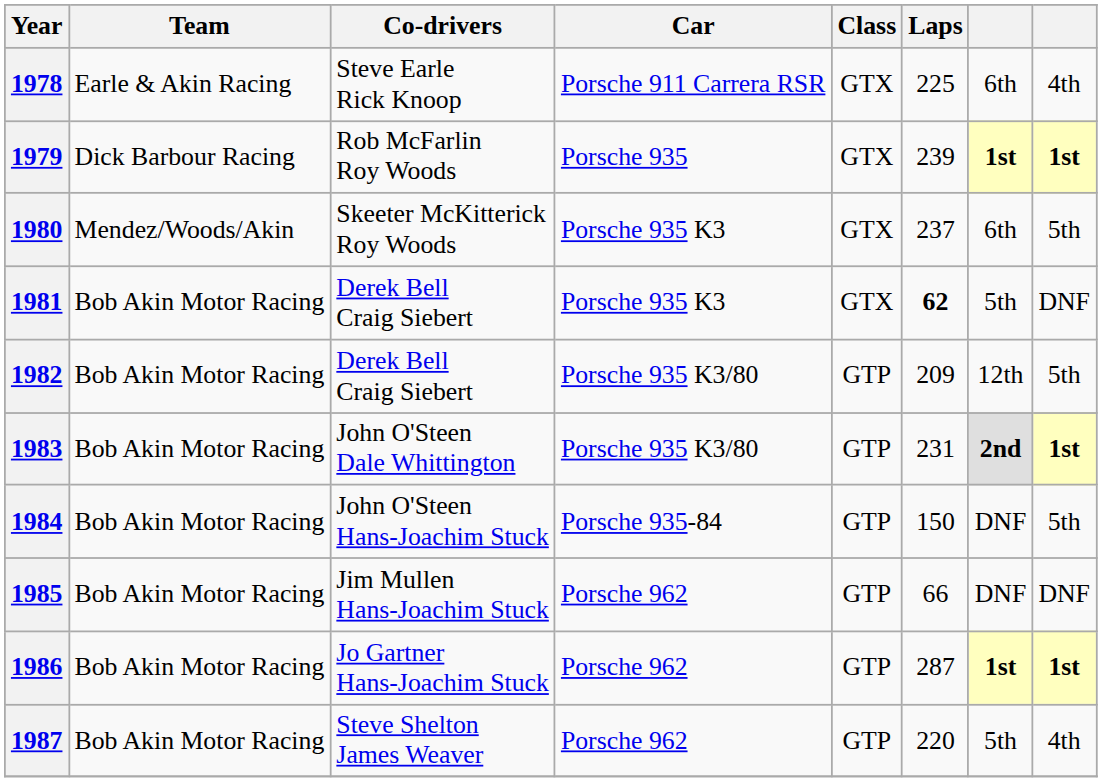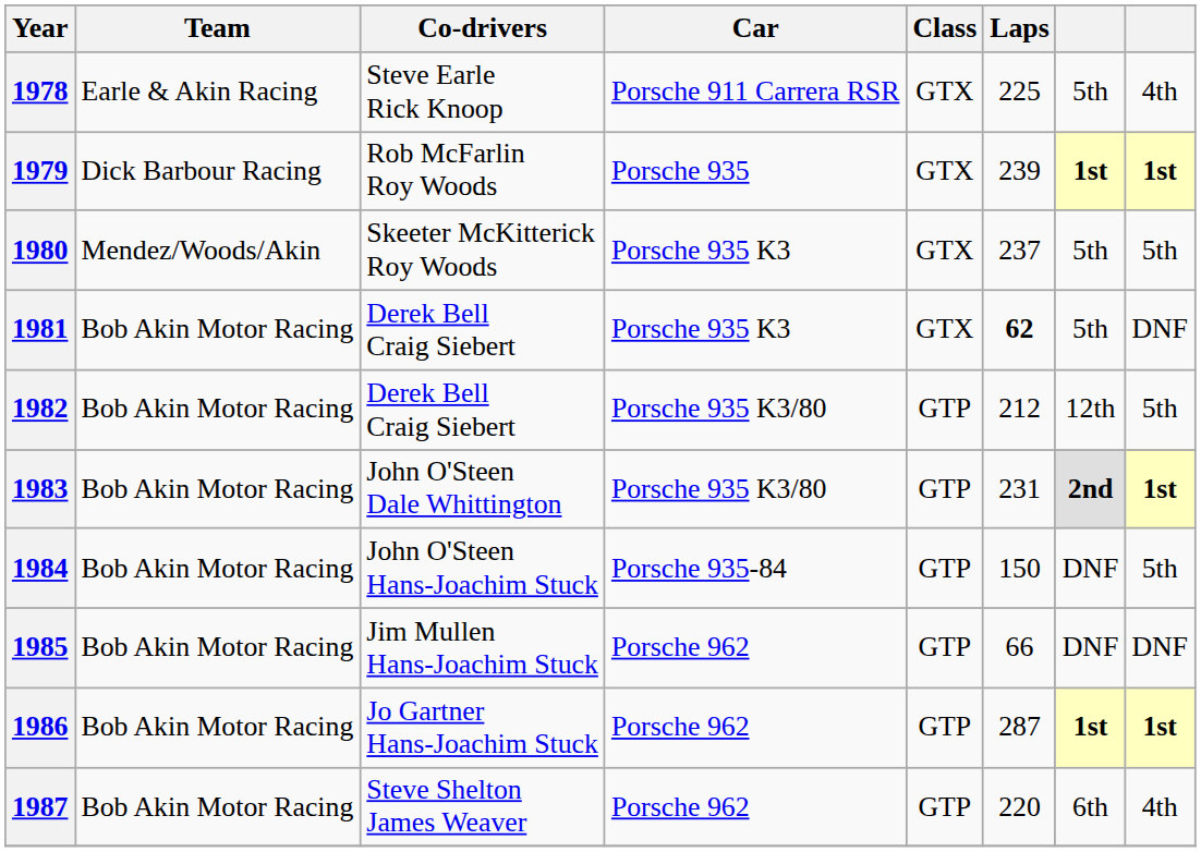1978 | column 7: 6th -> 5th
1980 | column 7: 6th -> 5th
1982 | Laps: 209 -> 212
1987 | column 7: 5th -> 6th
